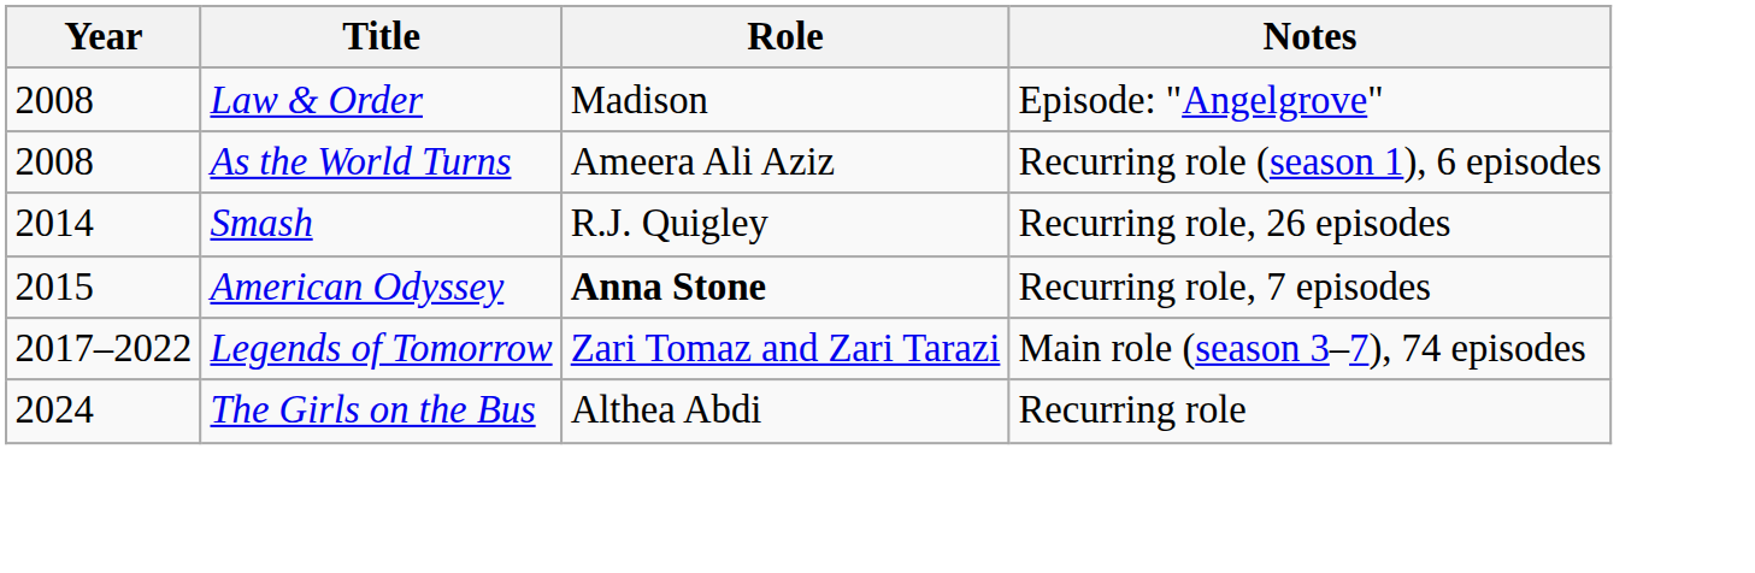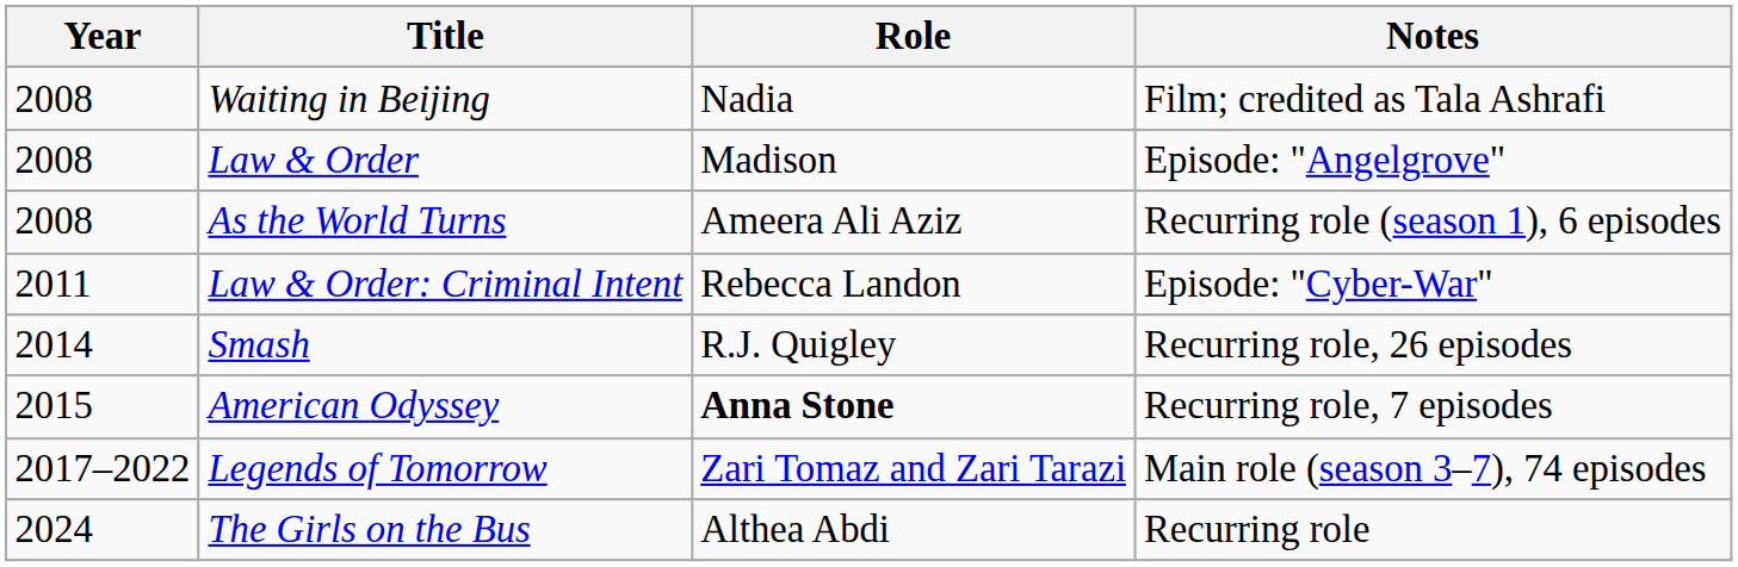+ row: 2008 | Waiting in Beijing | Nadia | Film; credited as Tala Ashrafi
+ row: 2011 | Law & Order: Criminal Intent | Rebecca Landon | Episode: "Cyber-War"
